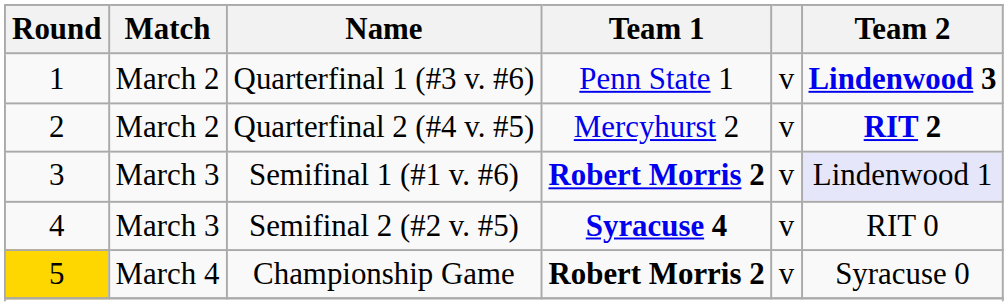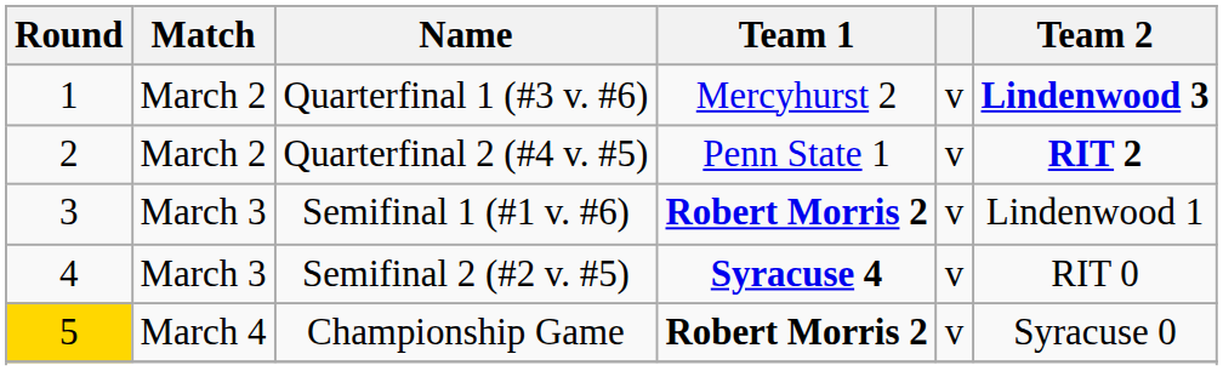Quarterfinal 1 (#3 v. #6) | Team 1: Penn State 1 -> Mercyhurst 2
Quarterfinal 2 (#4 v. #5) | Team 1: Mercyhurst 2 -> Penn State 1
Semifinal 1 (#1 v. #6) | Team 2: lavender background -> no background
